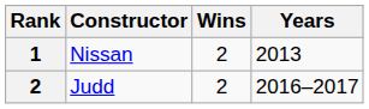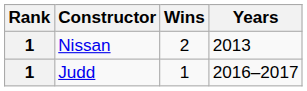Judd | Rank: 2 -> 1
Judd | Wins: 2 -> 1
